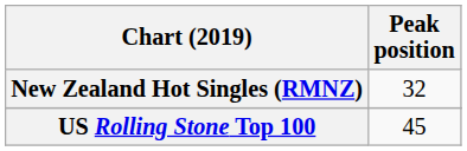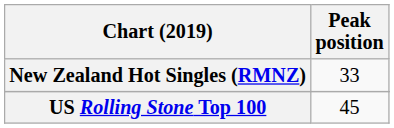New Zealand Hot Singles (RMNZ) | Peak position: 32 -> 33
